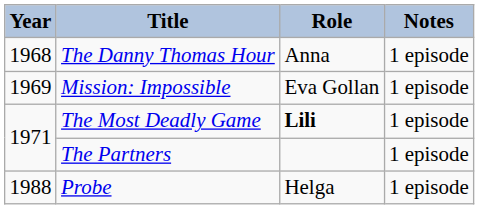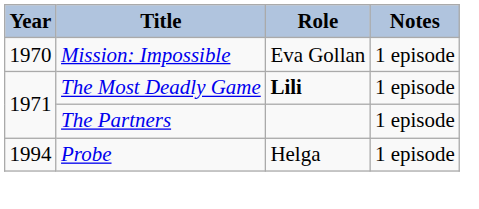- row: 1968 | The Danny Thomas Hour | Anna | 1 episode
Mission: Impossible | Year: 1969 -> 1970
Probe | Year: 1988 -> 1994
